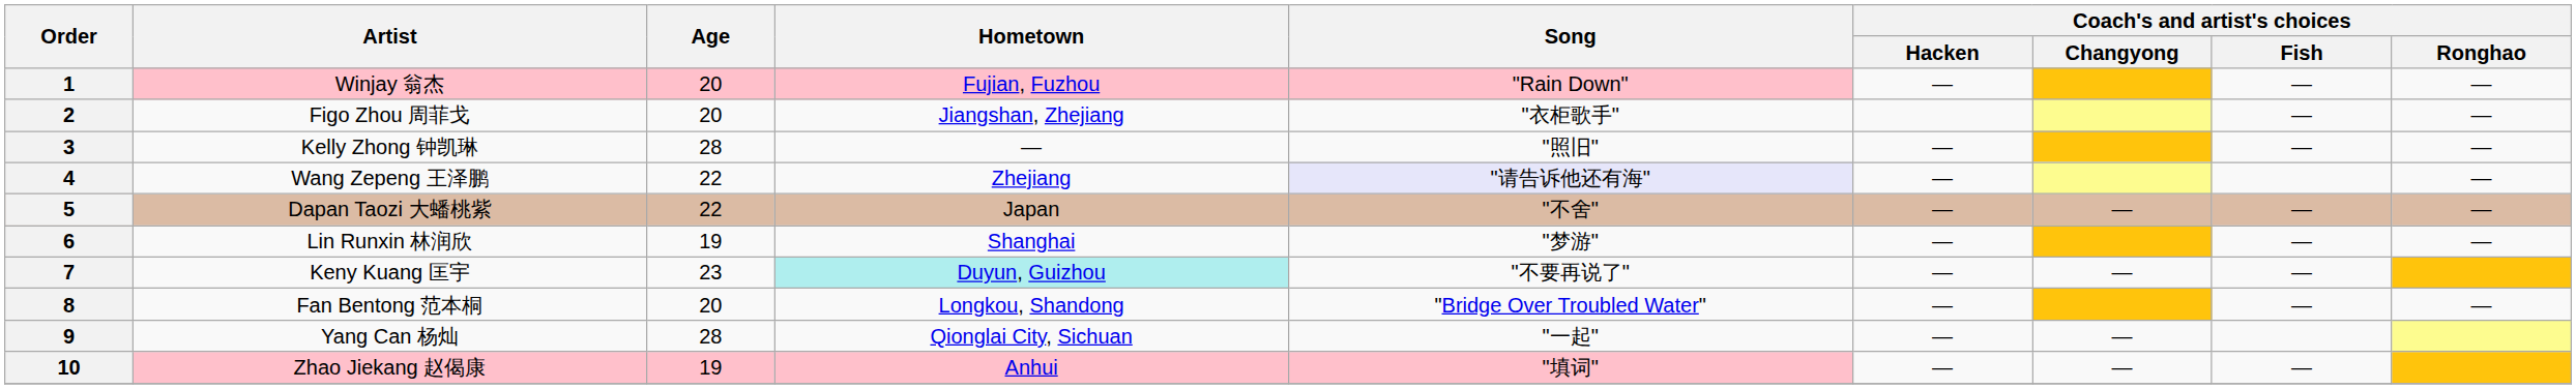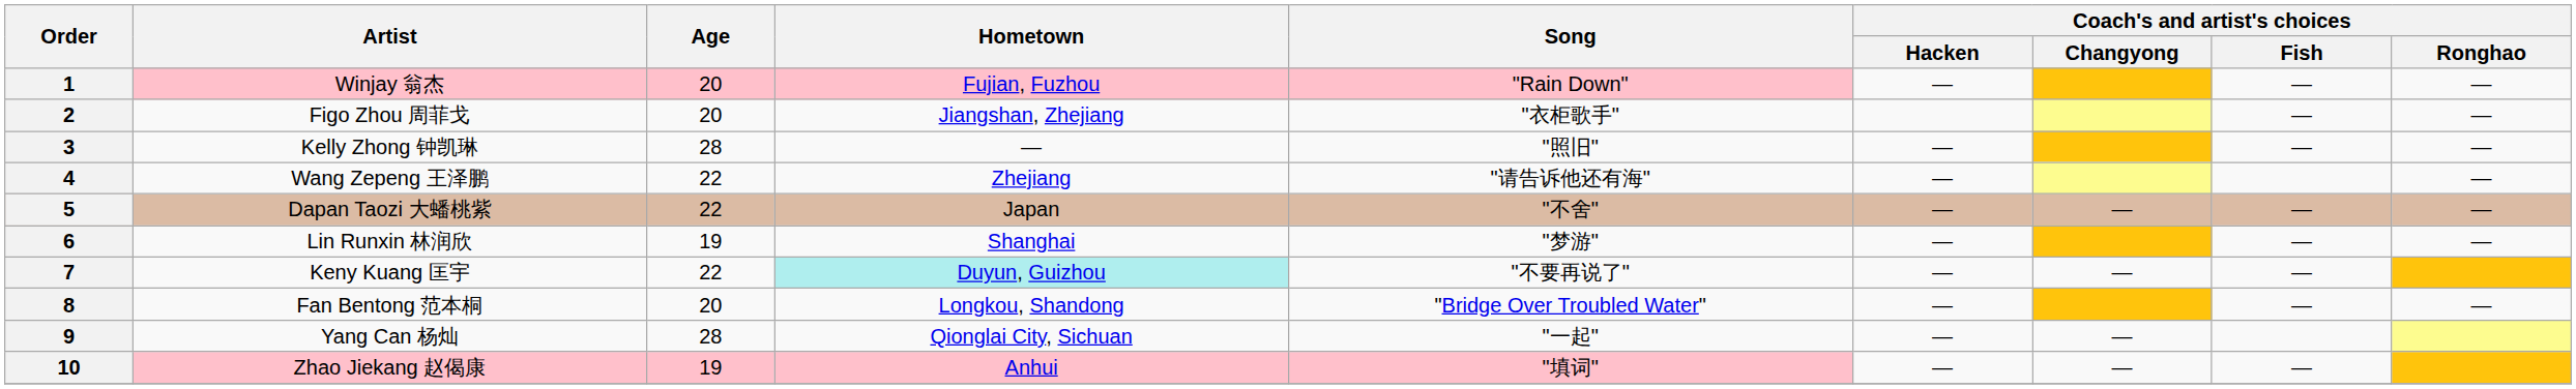4 | Song: lavender background -> no background
7 | Age: 23 -> 22
